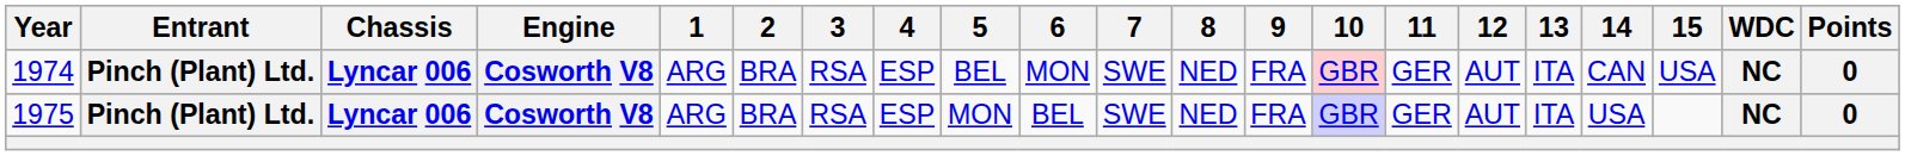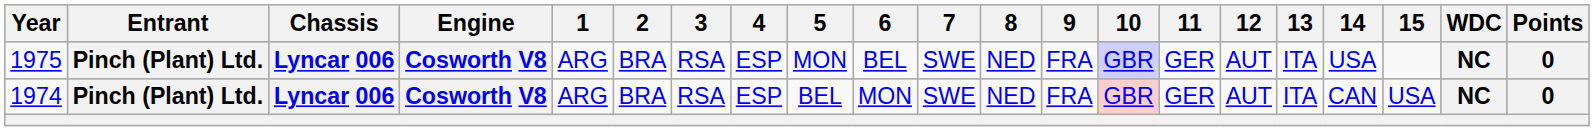rows swapped: 1974 <-> 1975
